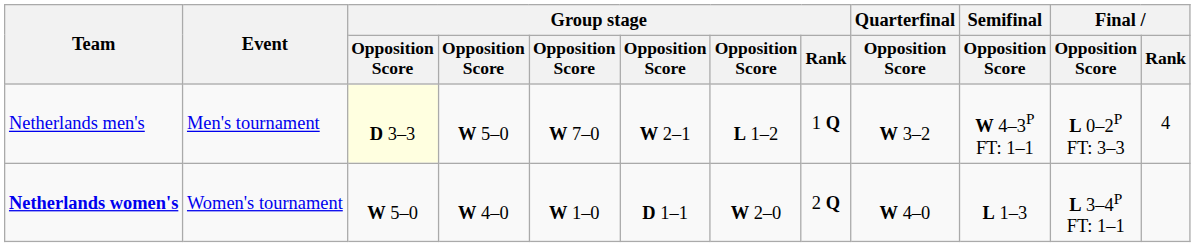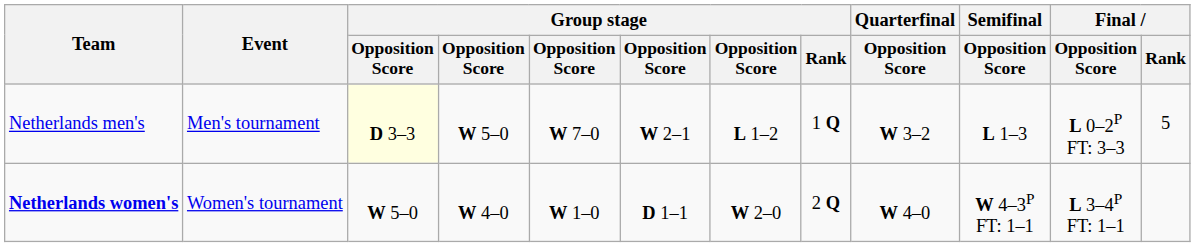Netherlands men's | Semifinal / Opposition Score: W 4–3P FT: 1–1 -> L 1–3
Netherlands men's | Final / Rank: 4 -> 5
Netherlands women's | Semifinal / Opposition Score: L 1–3 -> W 4–3P FT: 1–1
